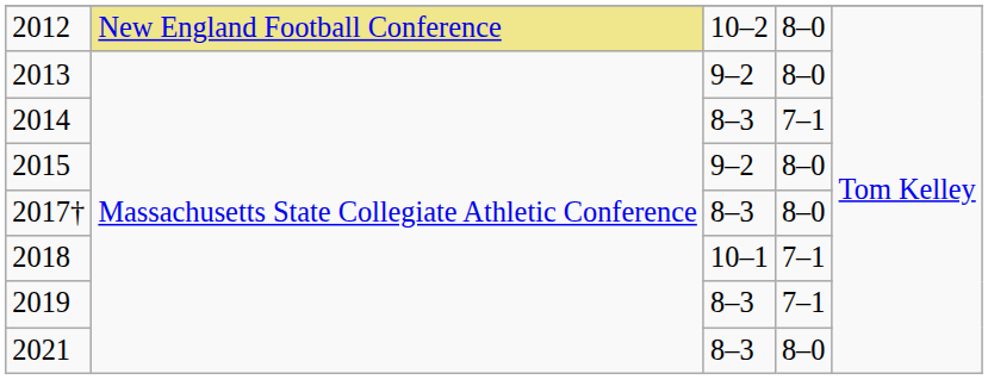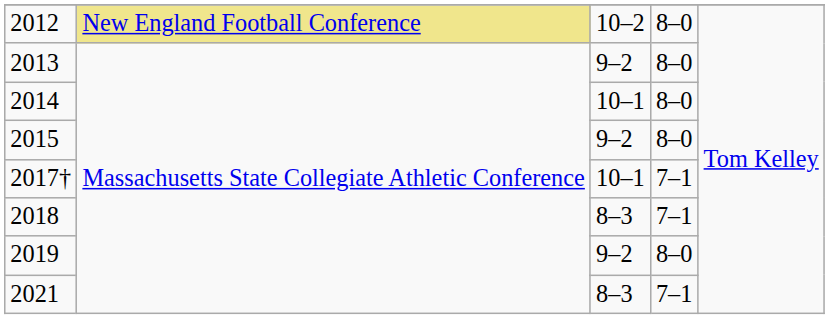2014 | column 3: 8–3 -> 10–1
2014 | column 4: 7–1 -> 8–0
2017† | column 3: 8–3 -> 10–1
2017† | column 4: 8–0 -> 7–1
2018 | column 3: 10–1 -> 8–3
2019 | column 3: 8–3 -> 9–2
2019 | column 4: 7–1 -> 8–0
2021 | column 4: 8–0 -> 7–1
